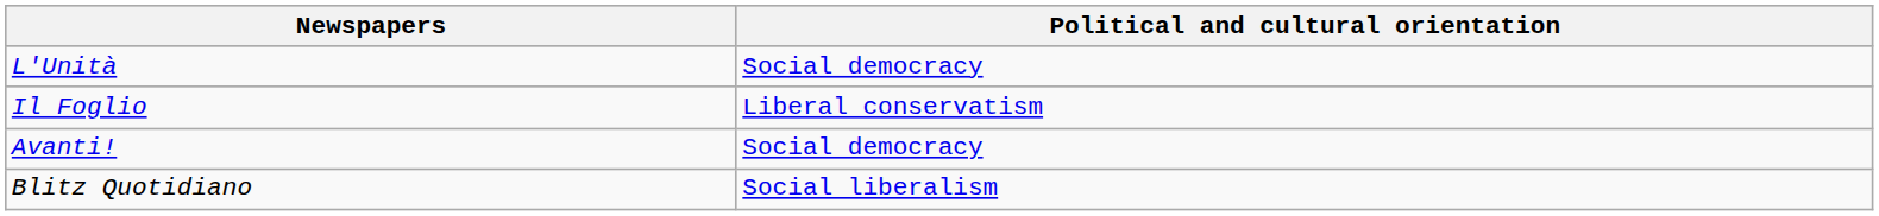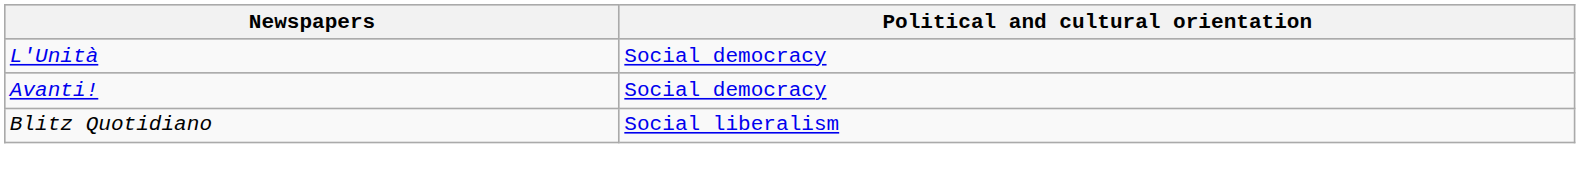- row: Il Foglio | Liberal conservatism
